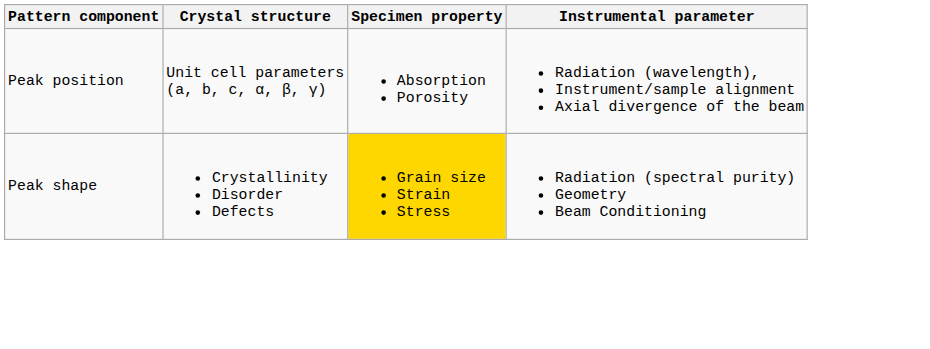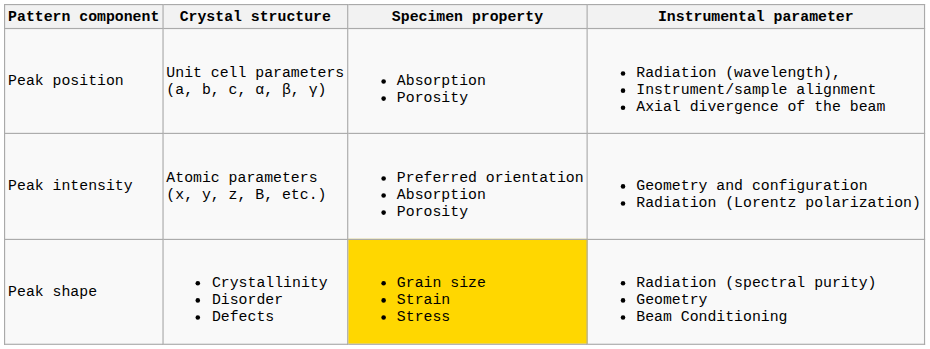+ row: Peak intensity | Atomic parameters (x, y, z, B, etc.) | Preferred orientation Absorption Porosity | Geometry and configuration Radiation (Lorentz polarization)
